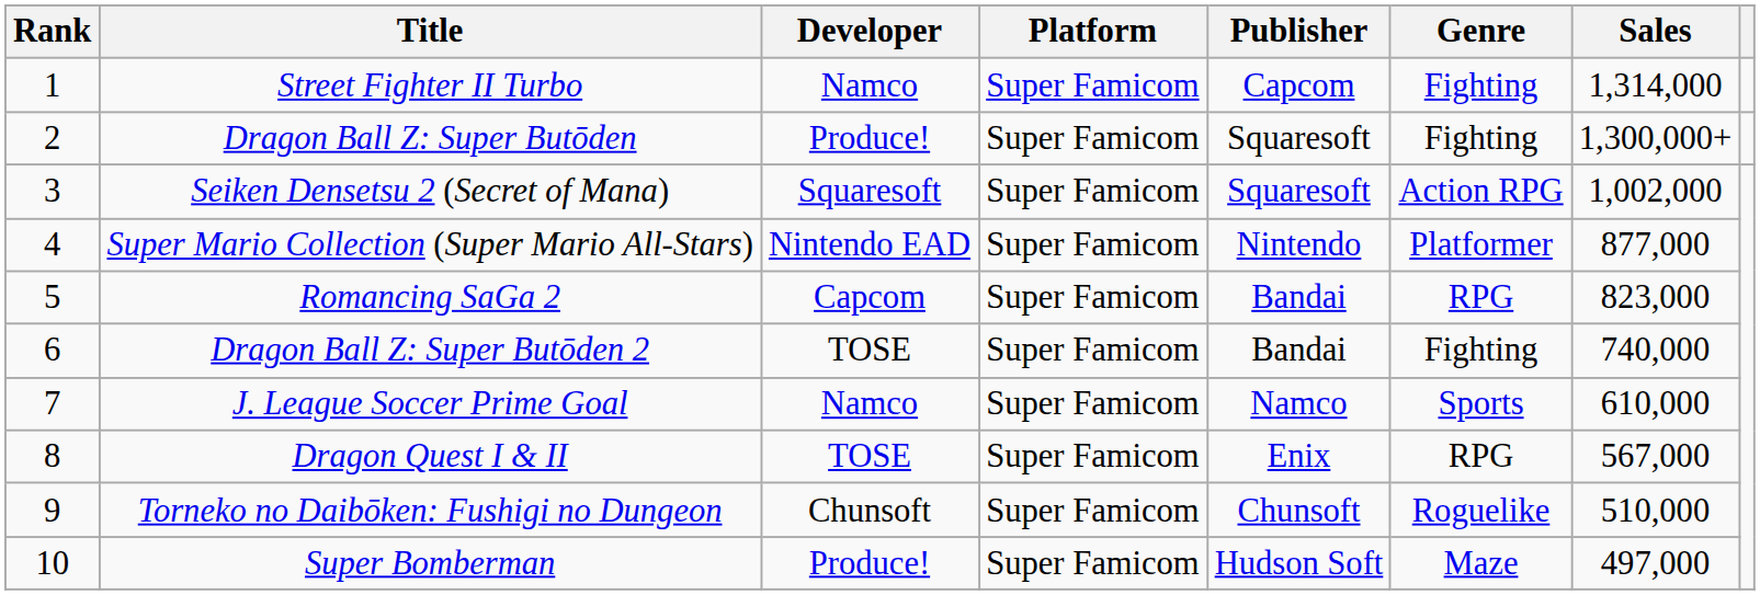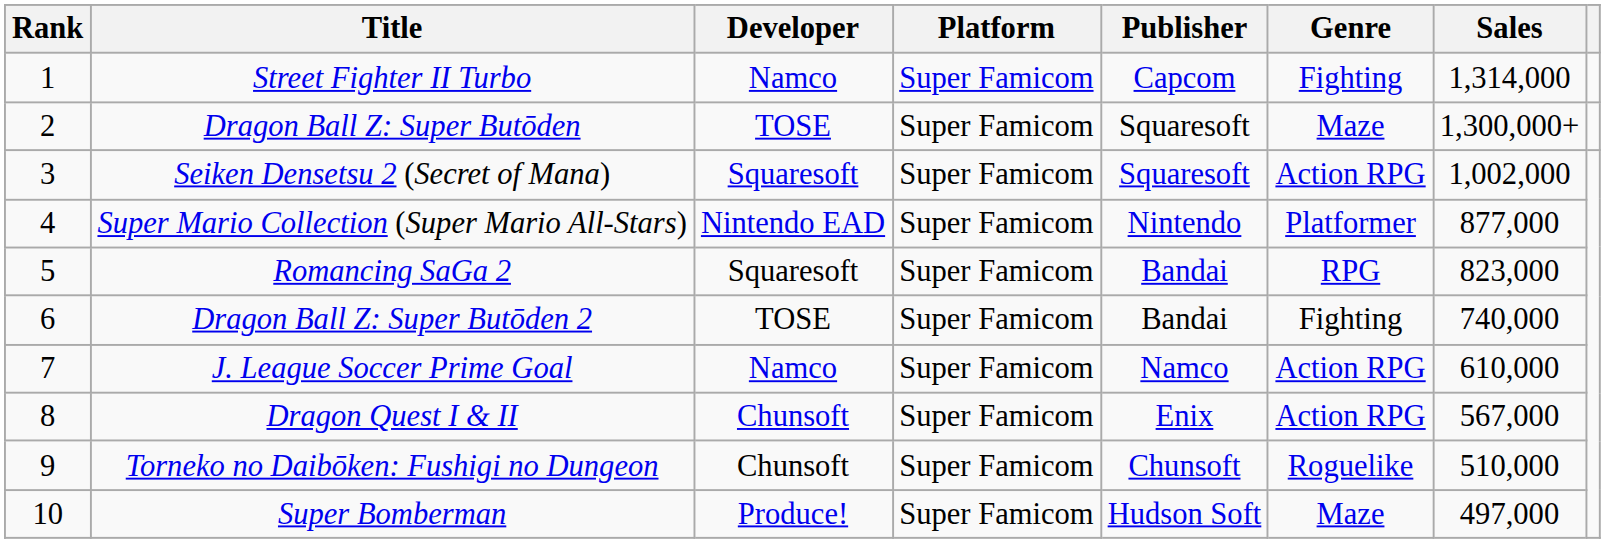Dragon Ball Z: Super Butōden | Developer: Produce! -> TOSE
Dragon Ball Z: Super Butōden | Genre: Fighting -> Maze
Romancing SaGa 2 | Developer: Capcom -> Squaresoft
J. League Soccer Prime Goal | Genre: Sports -> Action RPG
Dragon Quest I & II | Developer: TOSE -> Chunsoft
Dragon Quest I & II | Genre: RPG -> Action RPG
